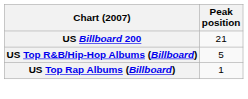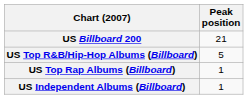+ row: US Independent Albums (Billboard) | 1
